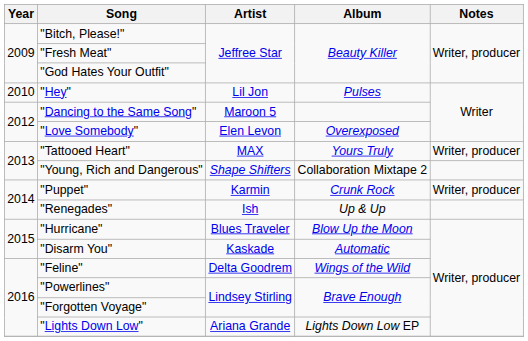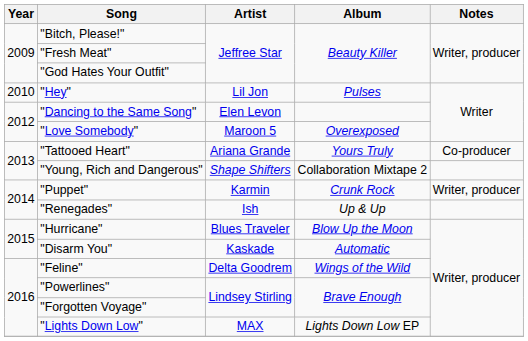"Dancing to the Same Song" | Artist: Maroon 5 -> Elen Levon
"Love Somebody" | Artist: Elen Levon -> Maroon 5
"Tattooed Heart" | Artist: MAX -> Ariana Grande
"Tattooed Heart" | Notes: Writer, producer -> Co-producer
"Lights Down Low" | Artist: Ariana Grande -> MAX
